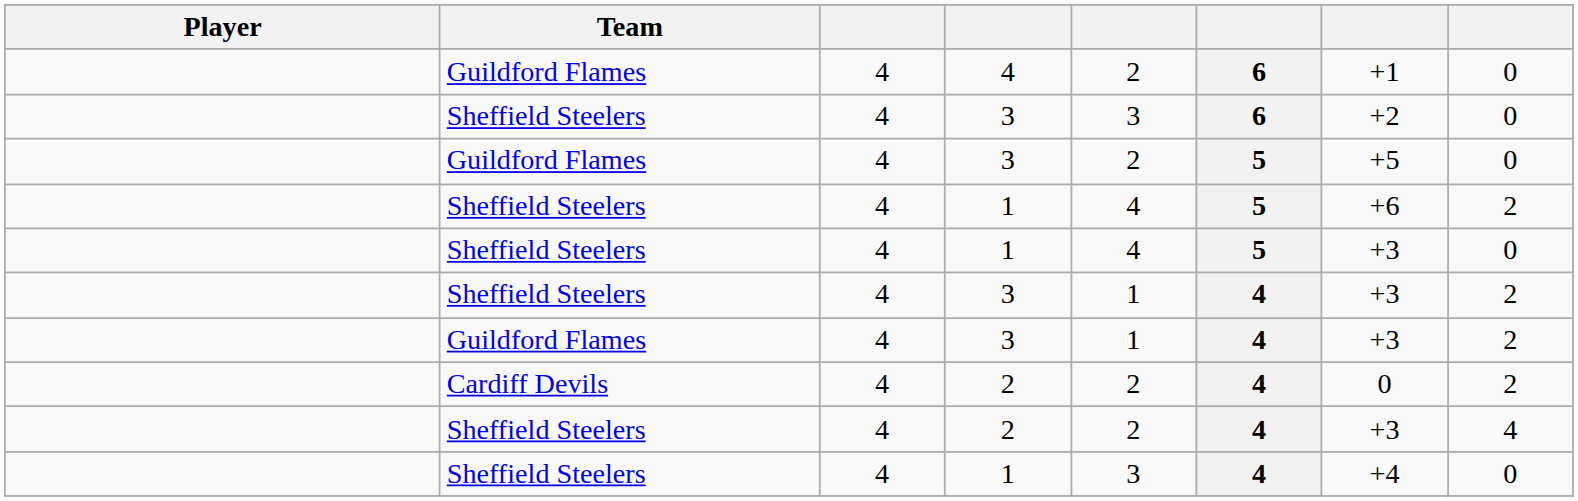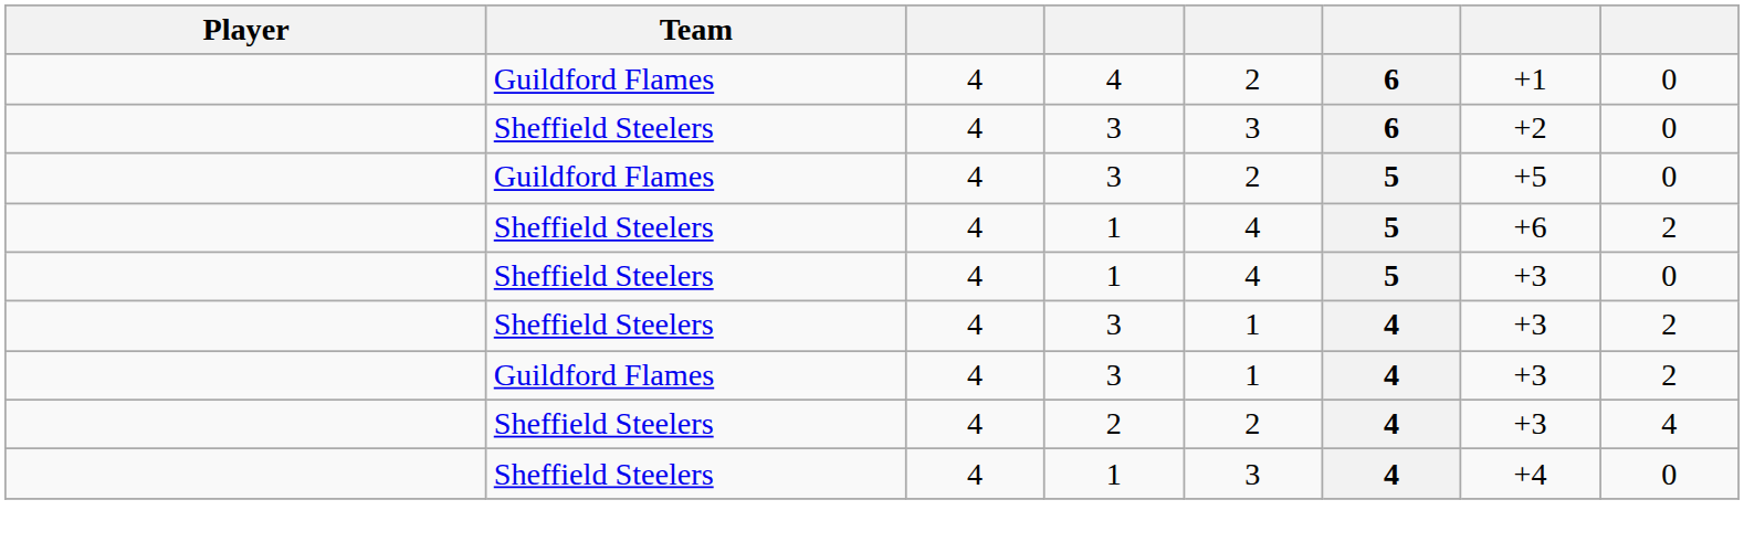- row: Cardiff Devils | 4 | 2 | 2 | 4 | 0 | 2
